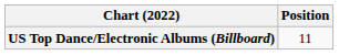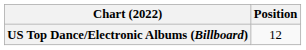US Top Dance/Electronic Albums (Billboard) | Position: 11 -> 12
